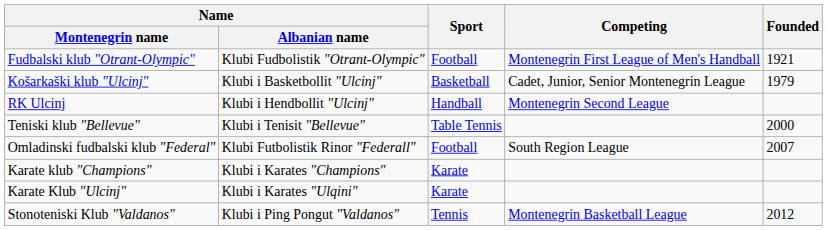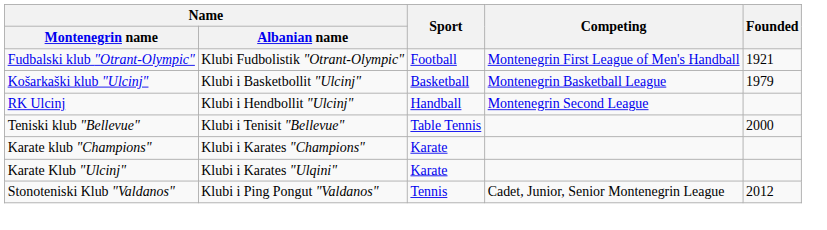Košarkaški klub "Ulcinj" | Competing: Cadet, Junior, Senior Montenegrin League -> Montenegrin Basketball League
- row: Omladinski fudbalski klub "Federal" | Klubi Futbolistik Rinor "Federall" | Football | South Region League | 2007
Stonoteniski Klub "Valdanos" | Competing: Montenegrin Basketball League -> Cadet, Junior, Senior Montenegrin League
